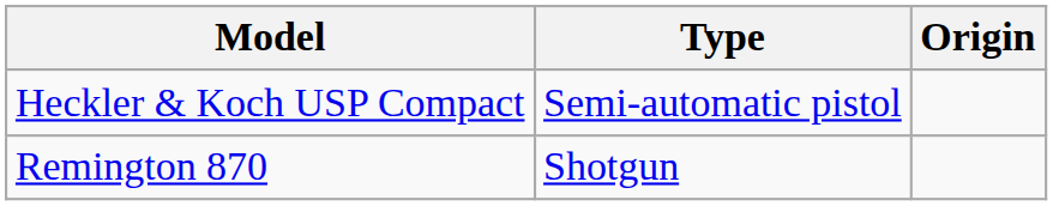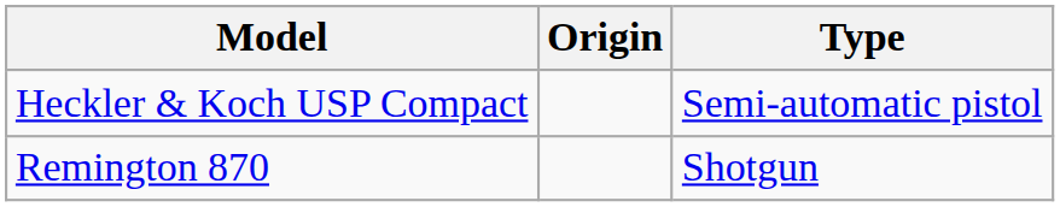columns swapped: Type <-> Origin
